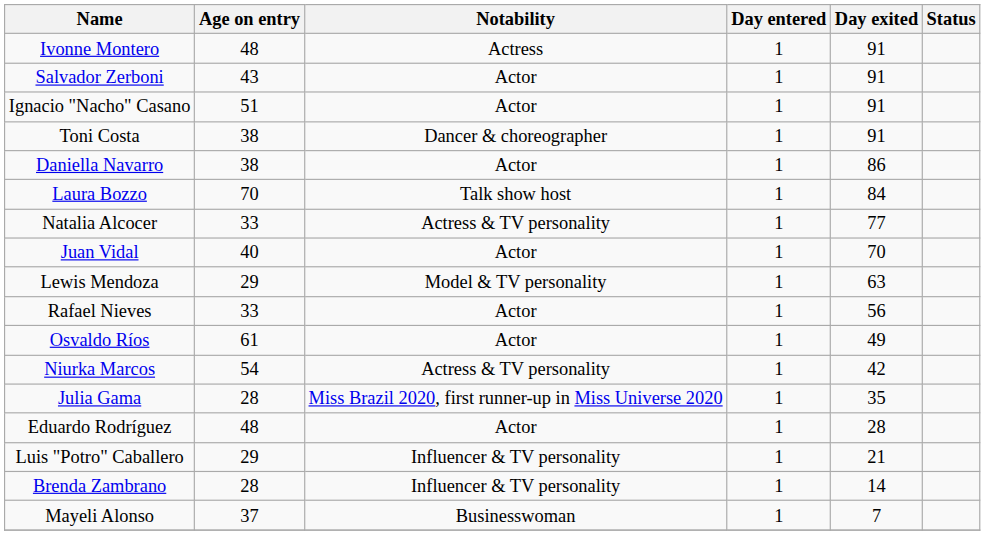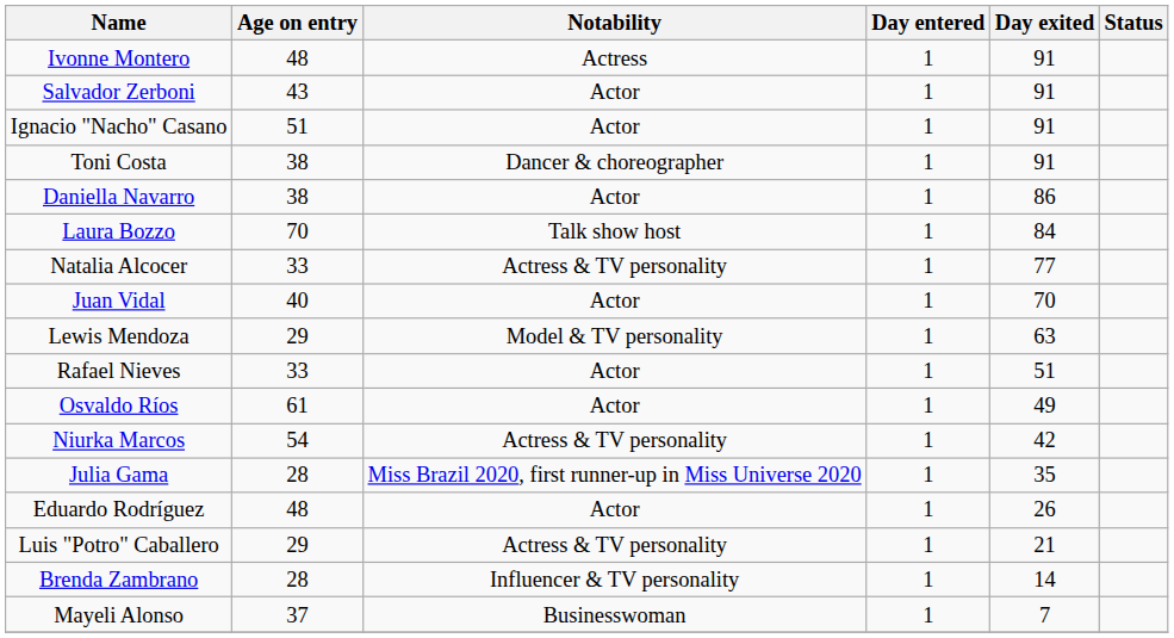Rafael Nieves | Day exited: 56 -> 51
Eduardo Rodríguez | Day exited: 28 -> 26
Luis "Potro" Caballero | Notability: Influencer & TV personality -> Actress & TV personality
